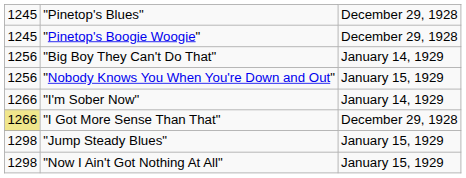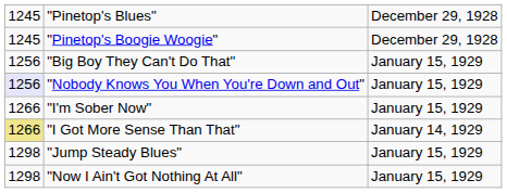"Big Boy They Can't Do That" | column 3: January 14, 1929 -> January 15, 1929
"Nobody Knows You When You're Down and Out" | column 1: no background -> lavender background
"I'm Sober Now" | column 3: January 14, 1929 -> January 15, 1929
"I Got More Sense Than That" | column 3: December 29, 1928 -> January 14, 1929
